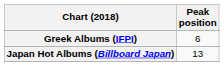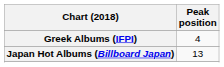Greek Albums (IFPI) | Peak position: 6 -> 4
